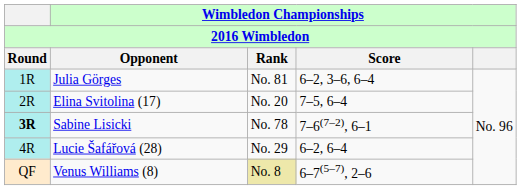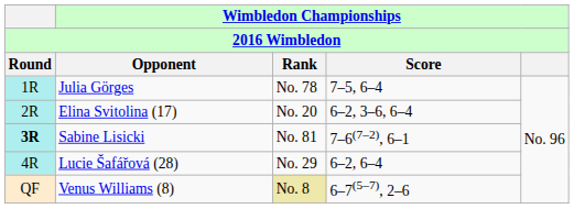Julia Görges | Wimbledon Championships / Rank: No. 81 -> No. 78
Julia Görges | Wimbledon Championships / Score: 6–2, 3–6, 6–4 -> 7–5, 6–4
Elina Svitolina (17) | Wimbledon Championships / Score: 7–5, 6–4 -> 6–2, 3–6, 6–4
Sabine Lisicki | Wimbledon Championships / Rank: No. 78 -> No. 81
